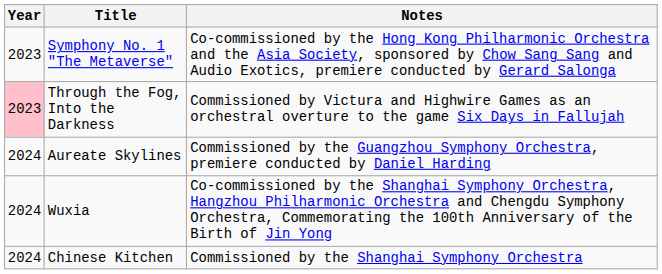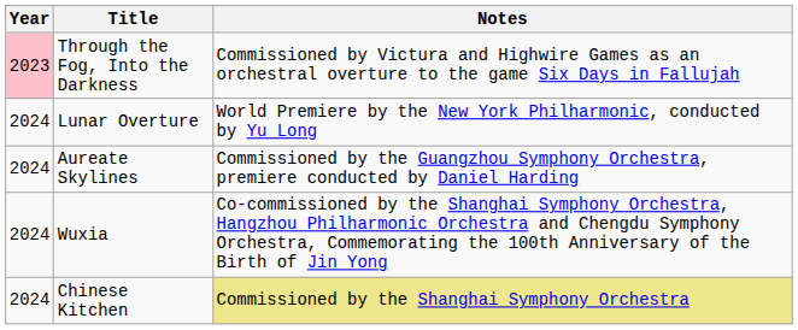- row: 2023 | Symphony No. 1 "The Metaverse" | Co-commissioned by the Hong Kong Philharmonic Orchestra and the Asia Society, sponsored by Chow Sang Sang and Audio Exotics, premiere conducted by Gerard Salonga
+ row: 2024 | Lunar Overture | World Premiere by the New York Philharmonic, conducted by Yu Long
Chinese Kitchen | Notes: no background -> khaki background
